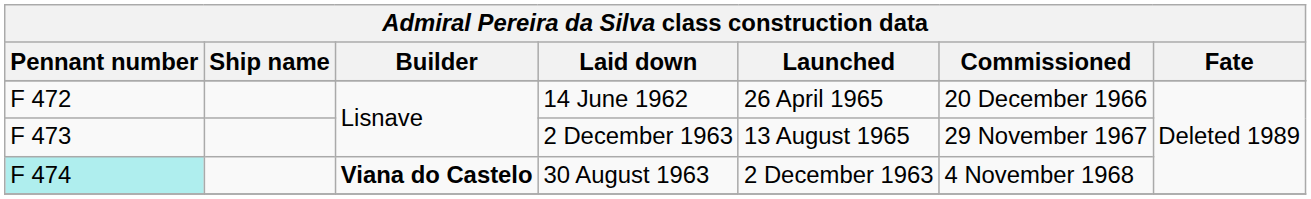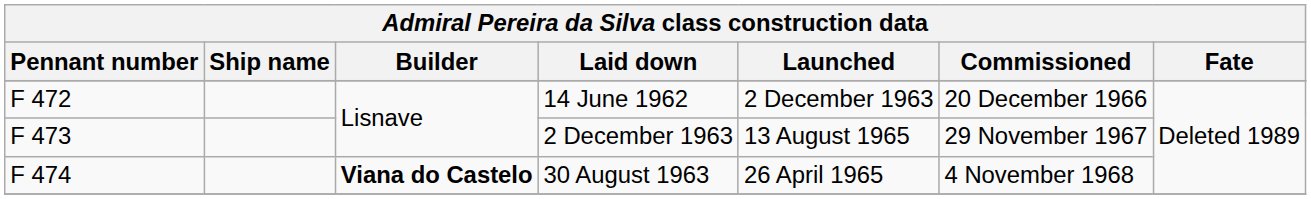14 June 1962 | Launched: 26 April 1965 -> 2 December 1963
30 August 1963 | Pennant number: paleturquoise background -> no background
30 August 1963 | Launched: 2 December 1963 -> 26 April 1965
